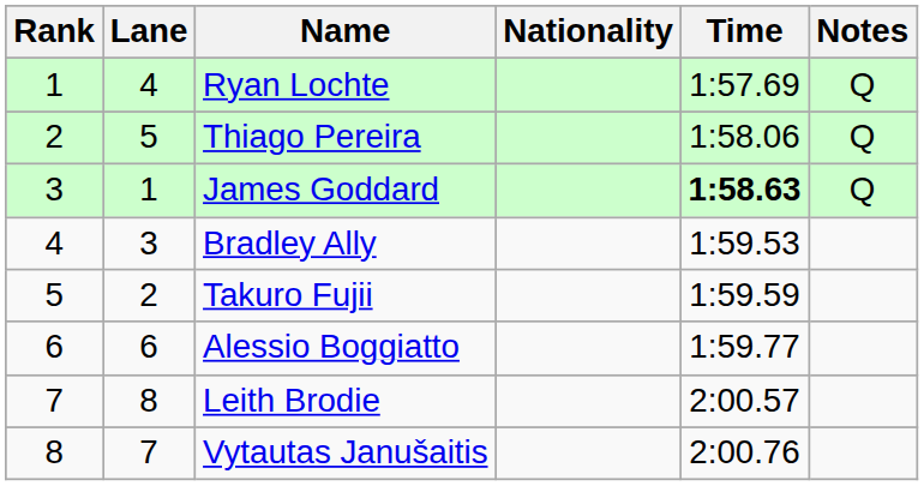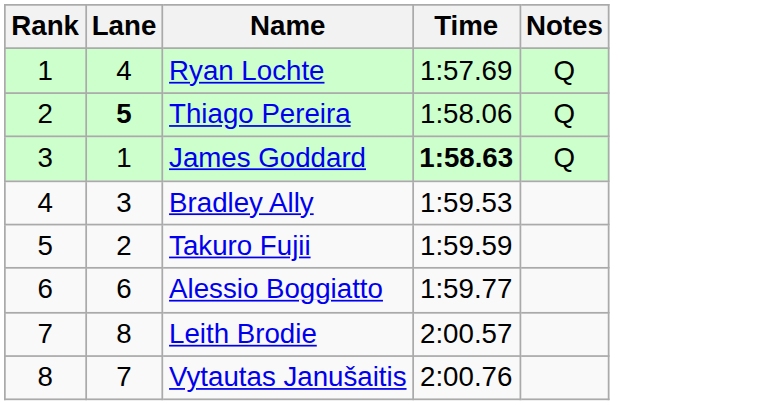- column: Nationality
Thiago Pereira | Lane: normal -> bold
